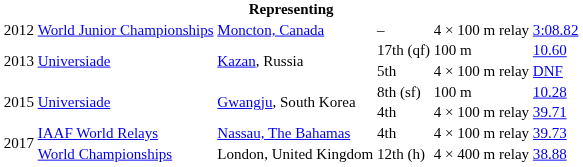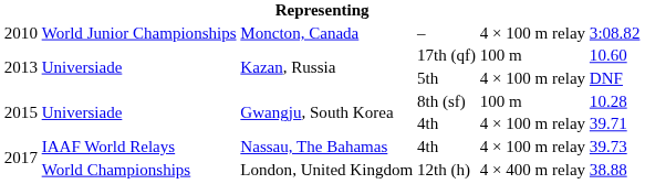– | column 1: 2012 -> 2010
